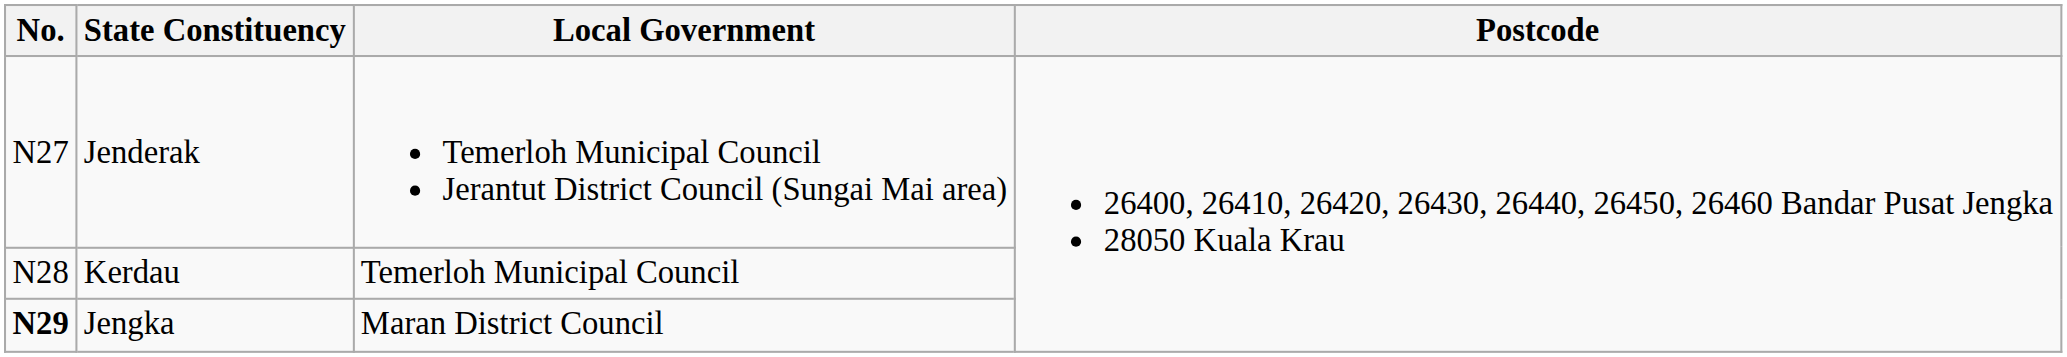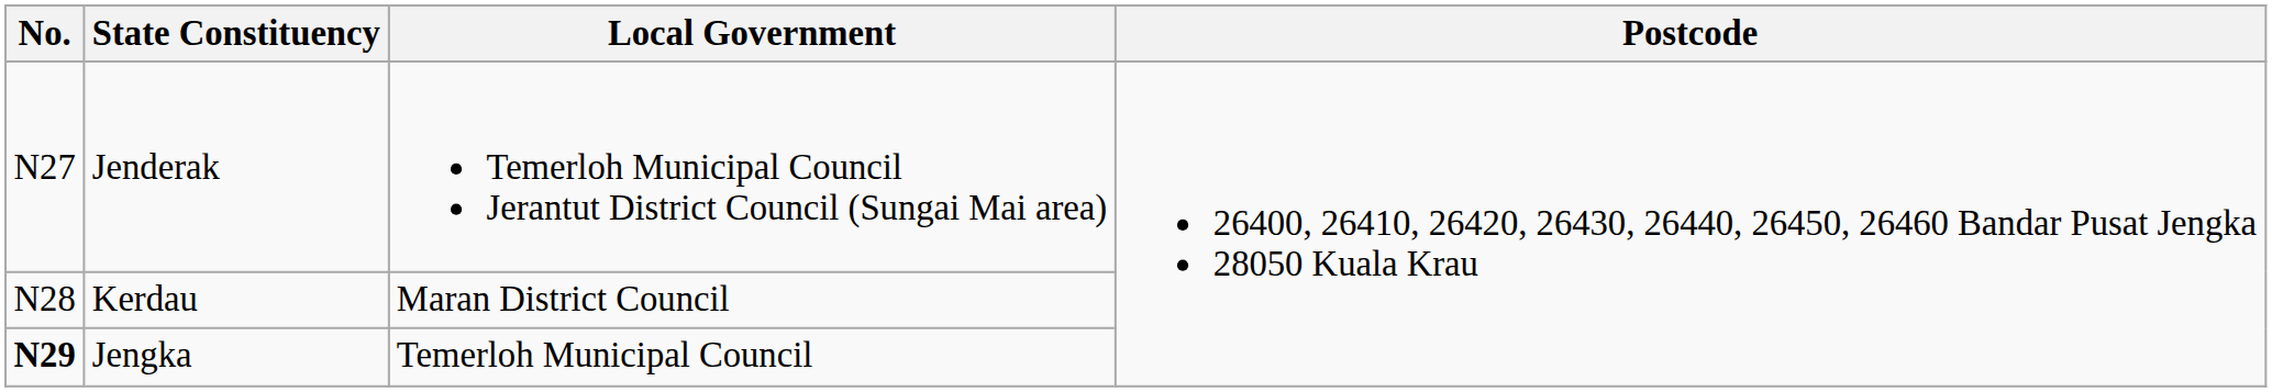Kerdau | Local Government: Temerloh Municipal Council -> Maran District Council
Jengka | Local Government: Maran District Council -> Temerloh Municipal Council
